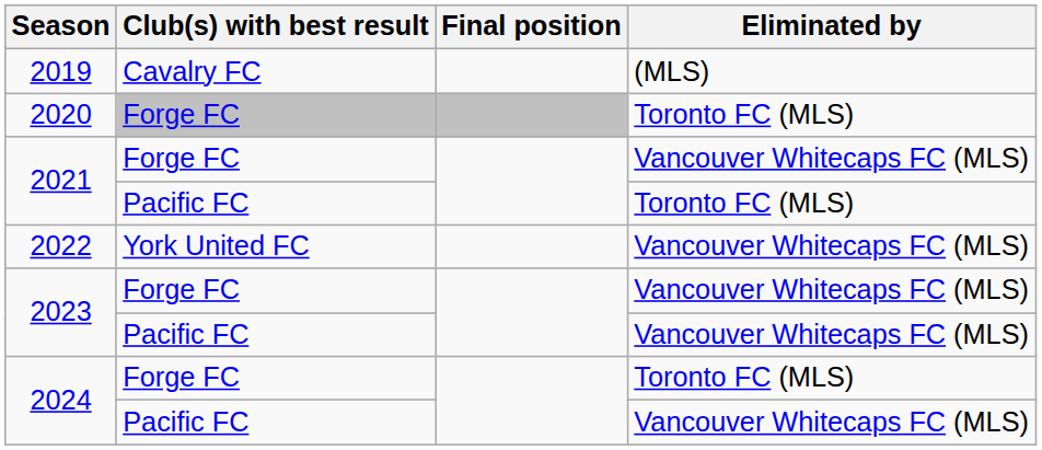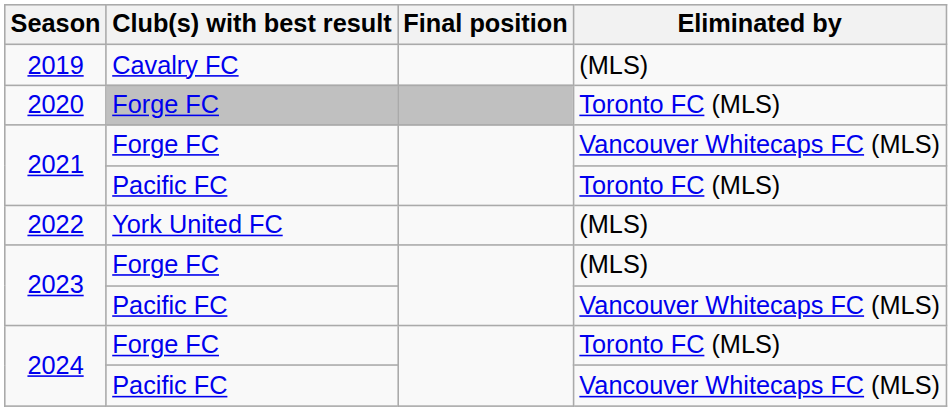2022 | Eliminated by: Vancouver Whitecaps FC (MLS) -> (MLS)
2023 / Forge FC | Eliminated by: Vancouver Whitecaps FC (MLS) -> (MLS)
